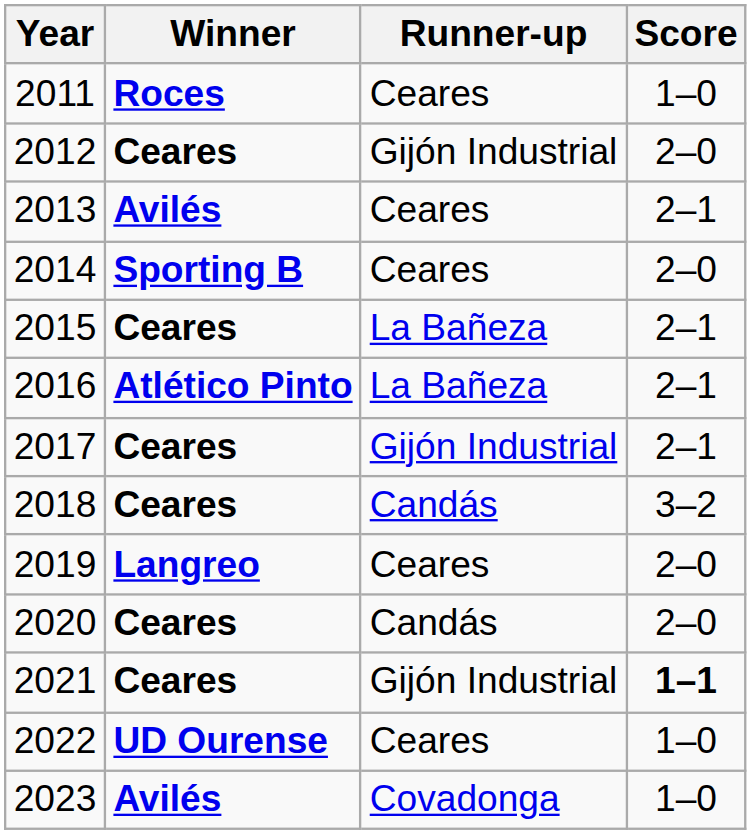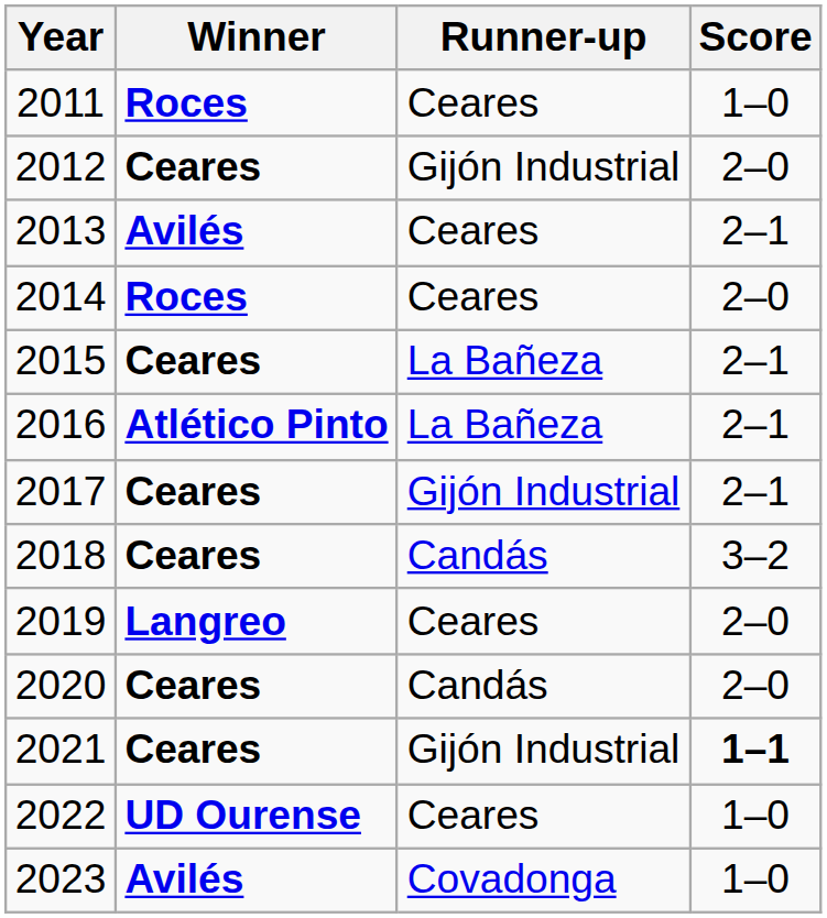2014 | Winner: Sporting B -> Roces
